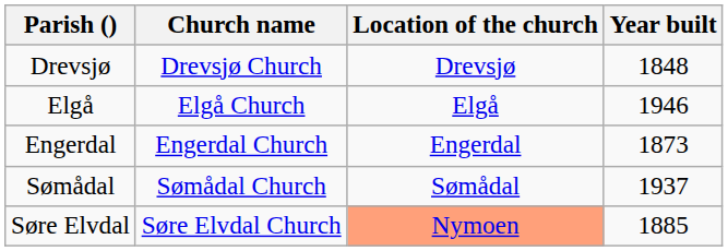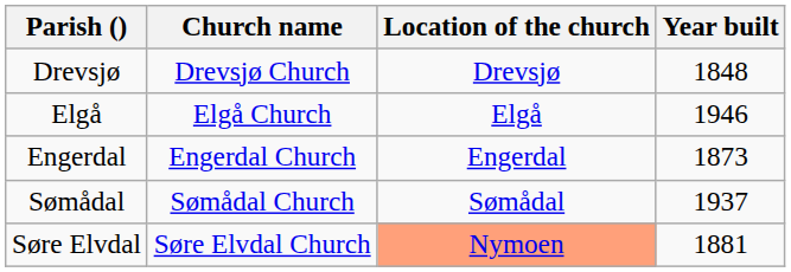Søre Elvdal | Year built: 1885 -> 1881
